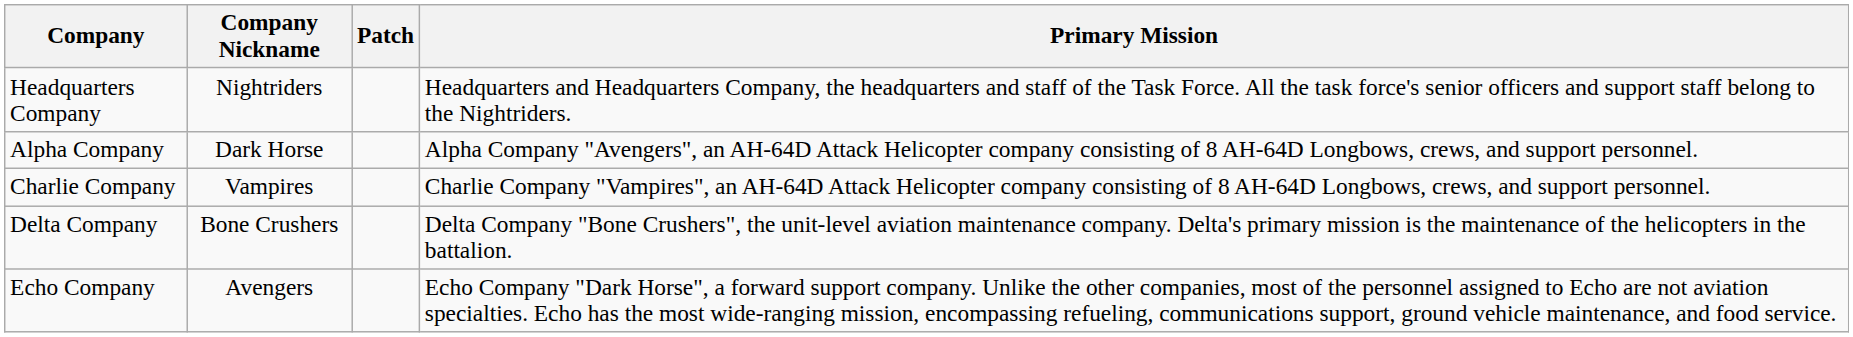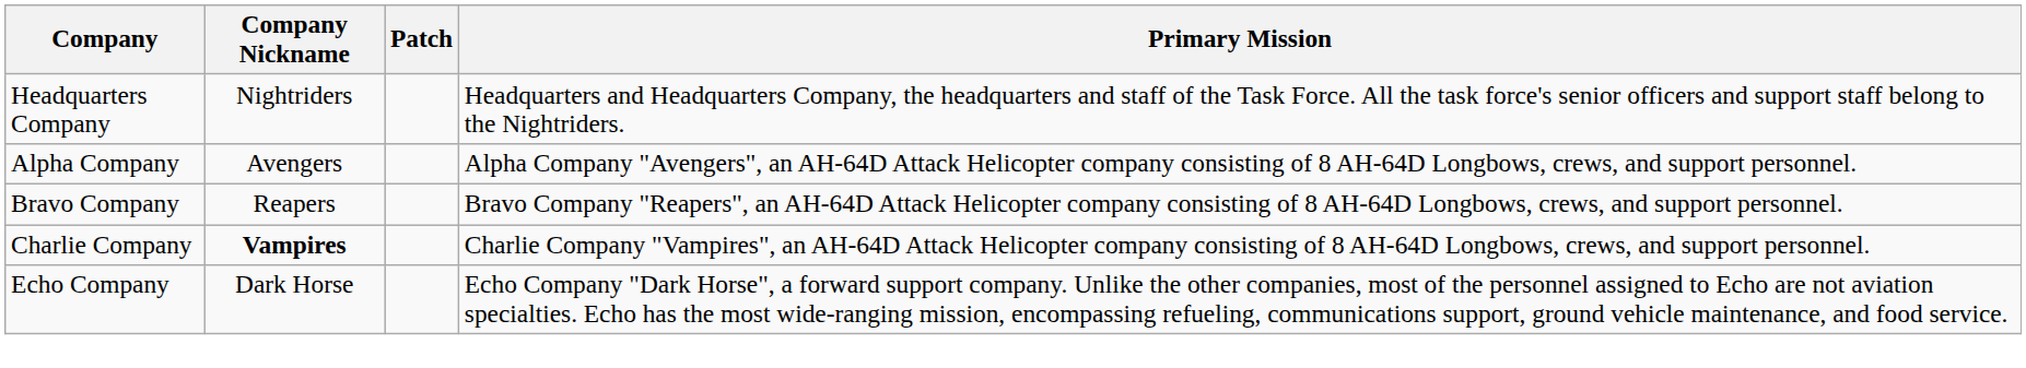Alpha Company | Company Nickname: Dark Horse -> Avengers
+ row: Bravo Company | Reapers | Bravo Company "Reapers", an AH-64D Attack Helicopter company consisting of 8 AH-64D Longbows, crews, and support personnel.
Charlie Company | Company Nickname: normal -> bold
- row: Delta Company | Bone Crushers | Delta Company "Bone Crushers", the unit-level aviation maintenance company. Delta's primary mission is the maintenance of the helicopters in the battalion.
Echo Company | Company Nickname: Avengers -> Dark Horse
